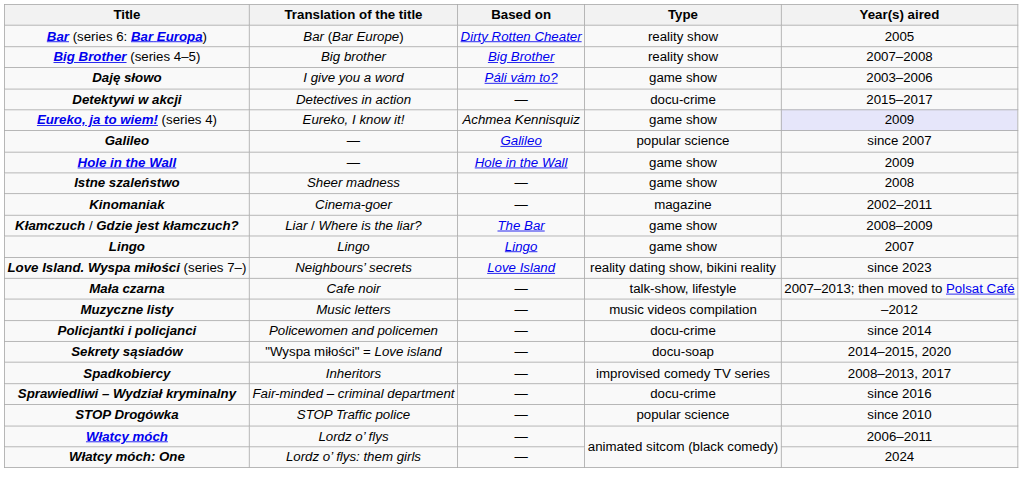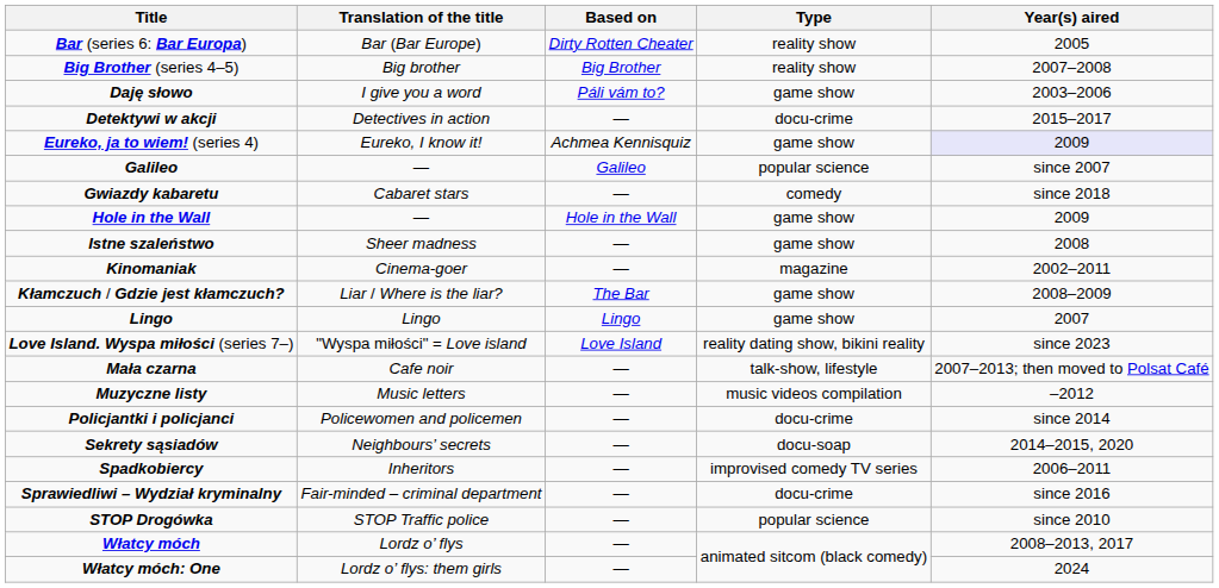+ row: Gwiazdy kabaretu | Cabaret stars | — | comedy | since 2018
Love Island. Wyspa miłości (series 7–) | Translation of the title: Neighbours’ secrets -> "Wyspa miłości" = Love island
Sekrety sąsiadów | Translation of the title: "Wyspa miłości" = Love island -> Neighbours’ secrets
Spadkobiercy | Year(s) aired: 2008–2013, 2017 -> 2006–2011
Włatcy móch | Year(s) aired: 2006–2011 -> 2008–2013, 2017
